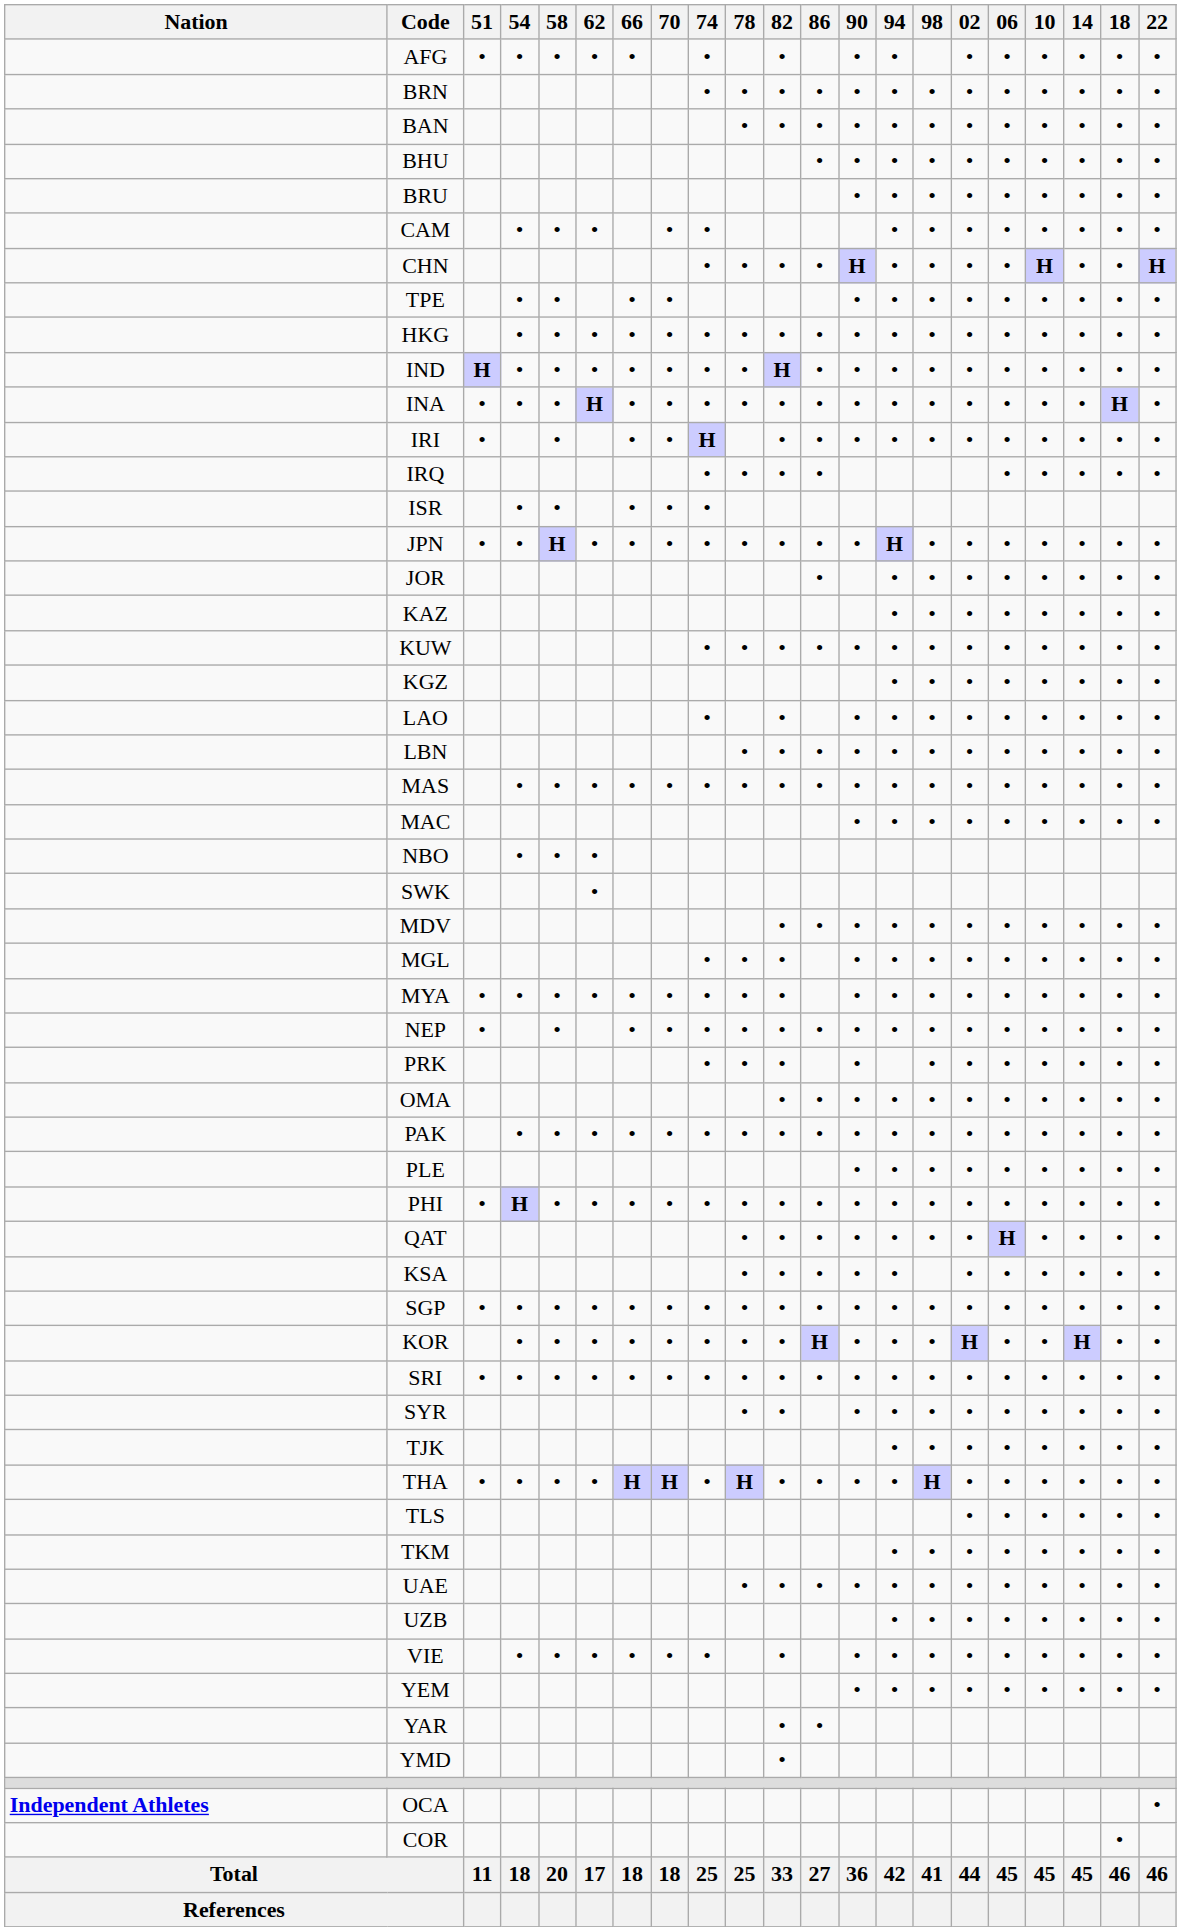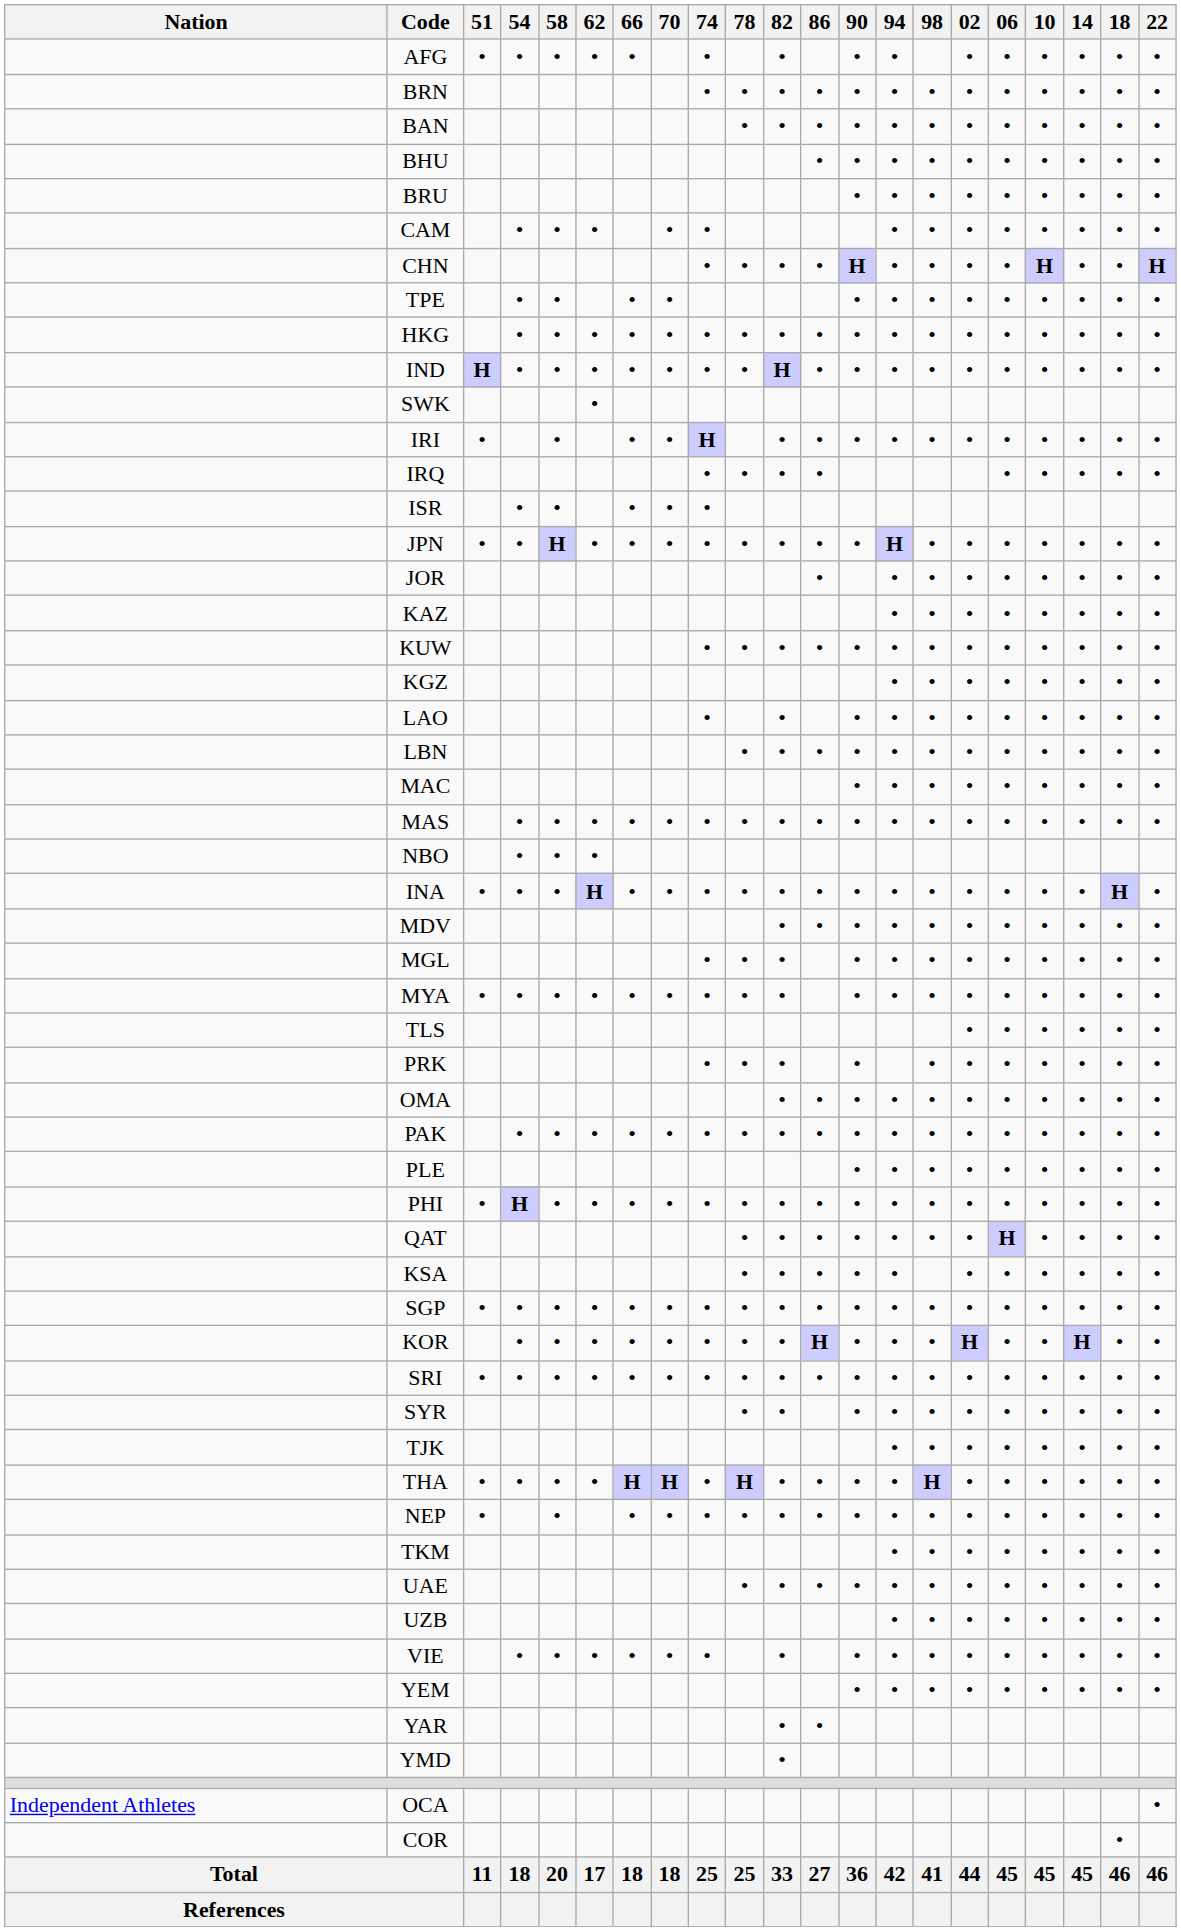rows swapped: INA <-> SWK
rows swapped: MAC <-> MAS
rows swapped: NEP <-> TLS
OCA | Nation: bold -> normal
